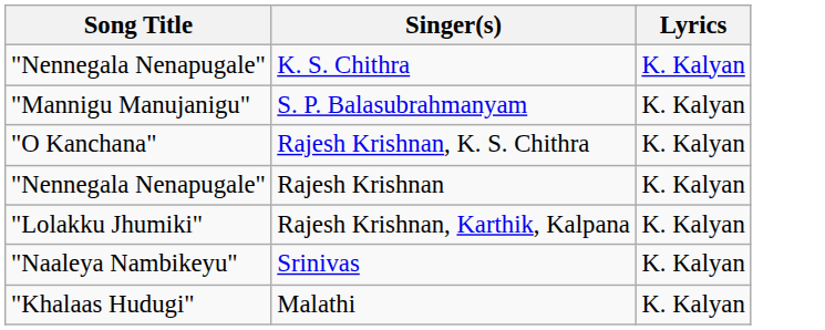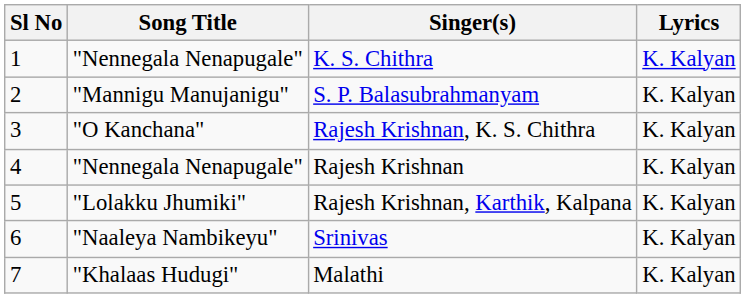+ column: Sl No | 1 | 2 | 3 | 4 | 5 | 6 | 7
